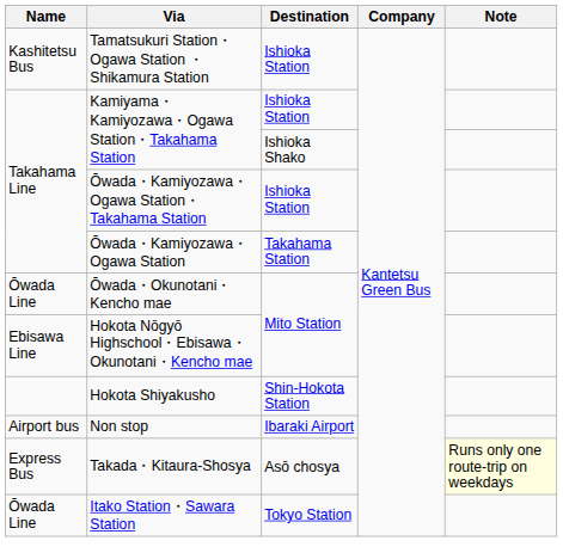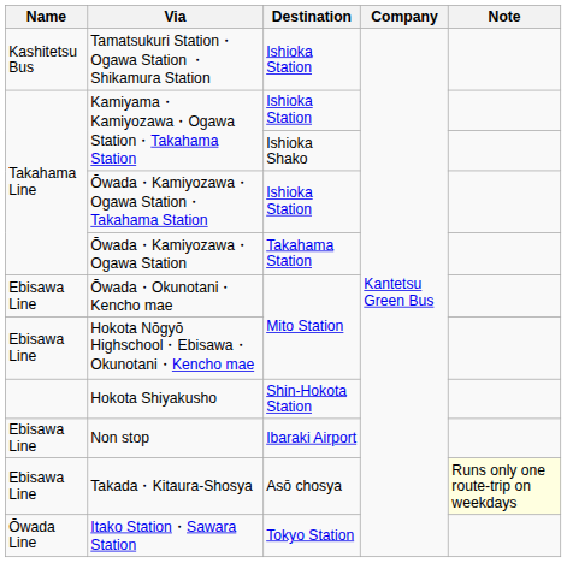Ōwada・Okunotani・Kencho mae | Name: Ōwada Line -> Ebisawa Line
Non stop | Name: Airport bus -> Ebisawa Line
Takada・Kitaura-Shosya | Name: Express Bus -> Ebisawa Line
